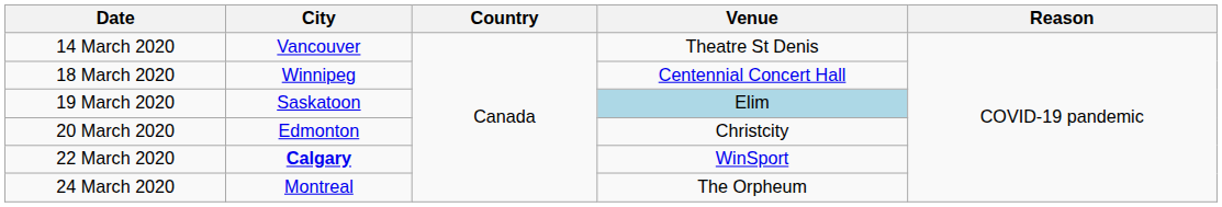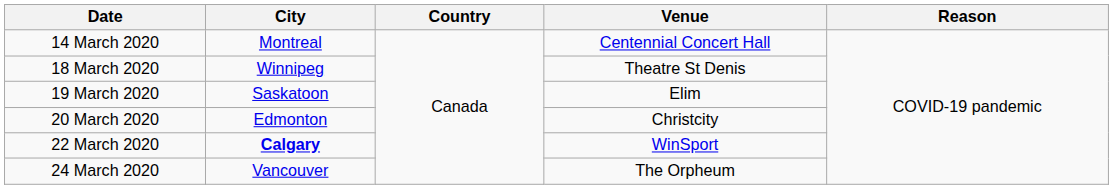14 March 2020 | City: Vancouver -> Montreal
14 March 2020 | Venue: Theatre St Denis -> Centennial Concert Hall
18 March 2020 | Venue: Centennial Concert Hall -> Theatre St Denis
19 March 2020 | Venue: lightblue background -> no background
24 March 2020 | City: Montreal -> Vancouver
